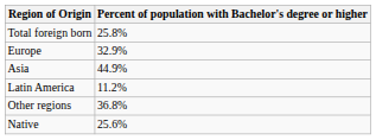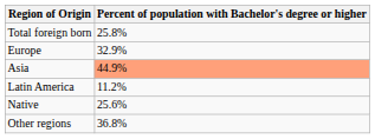Asia | Percent of population with Bachelor's degree or higher: no background -> lightsalmon background
rows swapped: Other regions <-> Native
